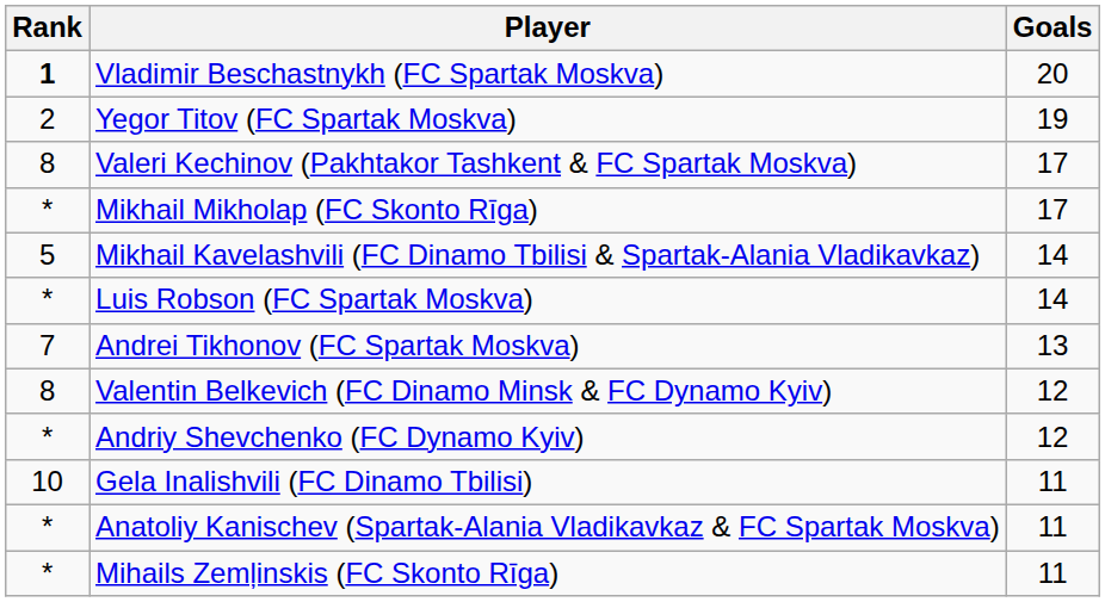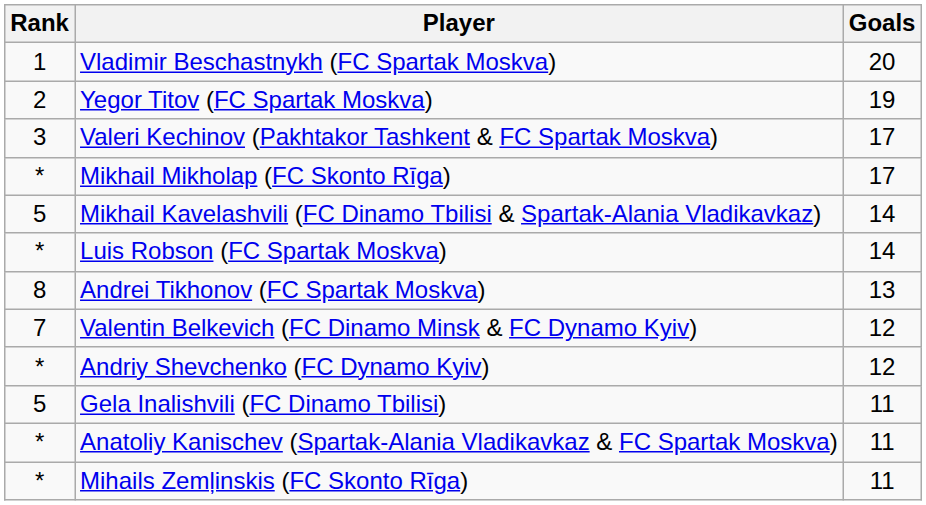Vladimir Beschastnykh (FC Spartak Moskva) | Rank: bold -> normal
Valeri Kechinov (Pakhtakor Tashkent & FC Spartak Moskva) | Rank: 8 -> 3
Andrei Tikhonov (FC Spartak Moskva) | Rank: 7 -> 8
Valentin Belkevich (FC Dinamo Minsk & FC Dynamo Kyiv) | Rank: 8 -> 7
Gela Inalishvili (FC Dinamo Tbilisi) | Rank: 10 -> 5
